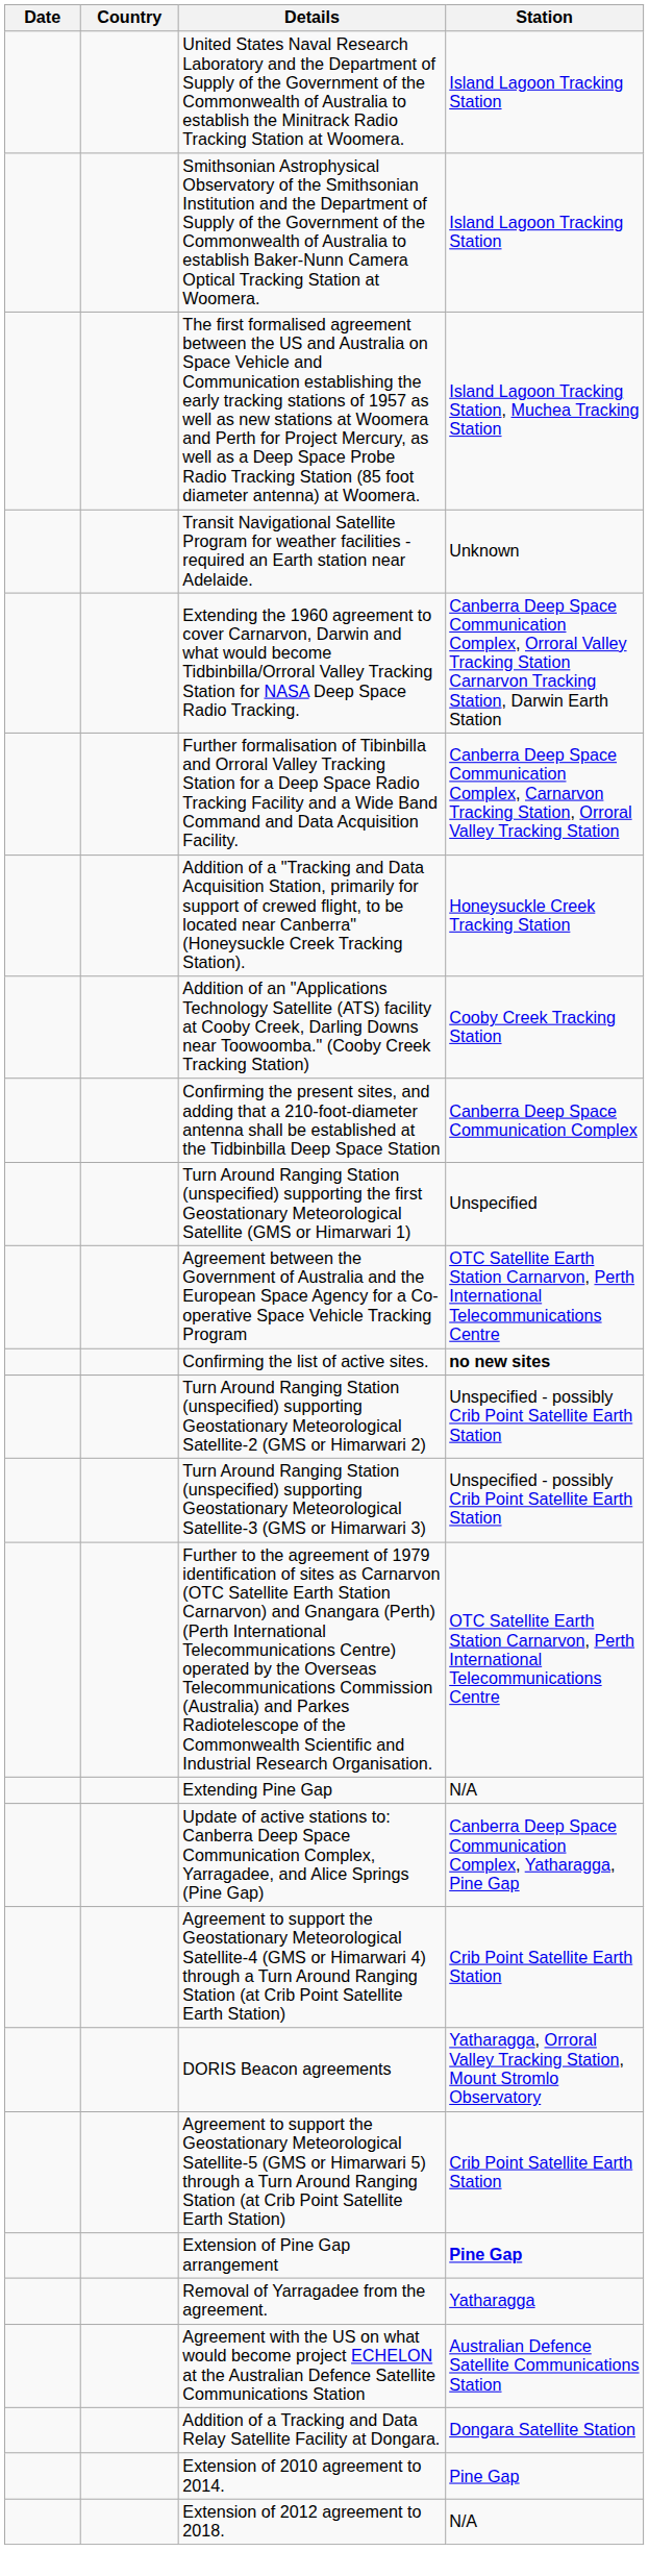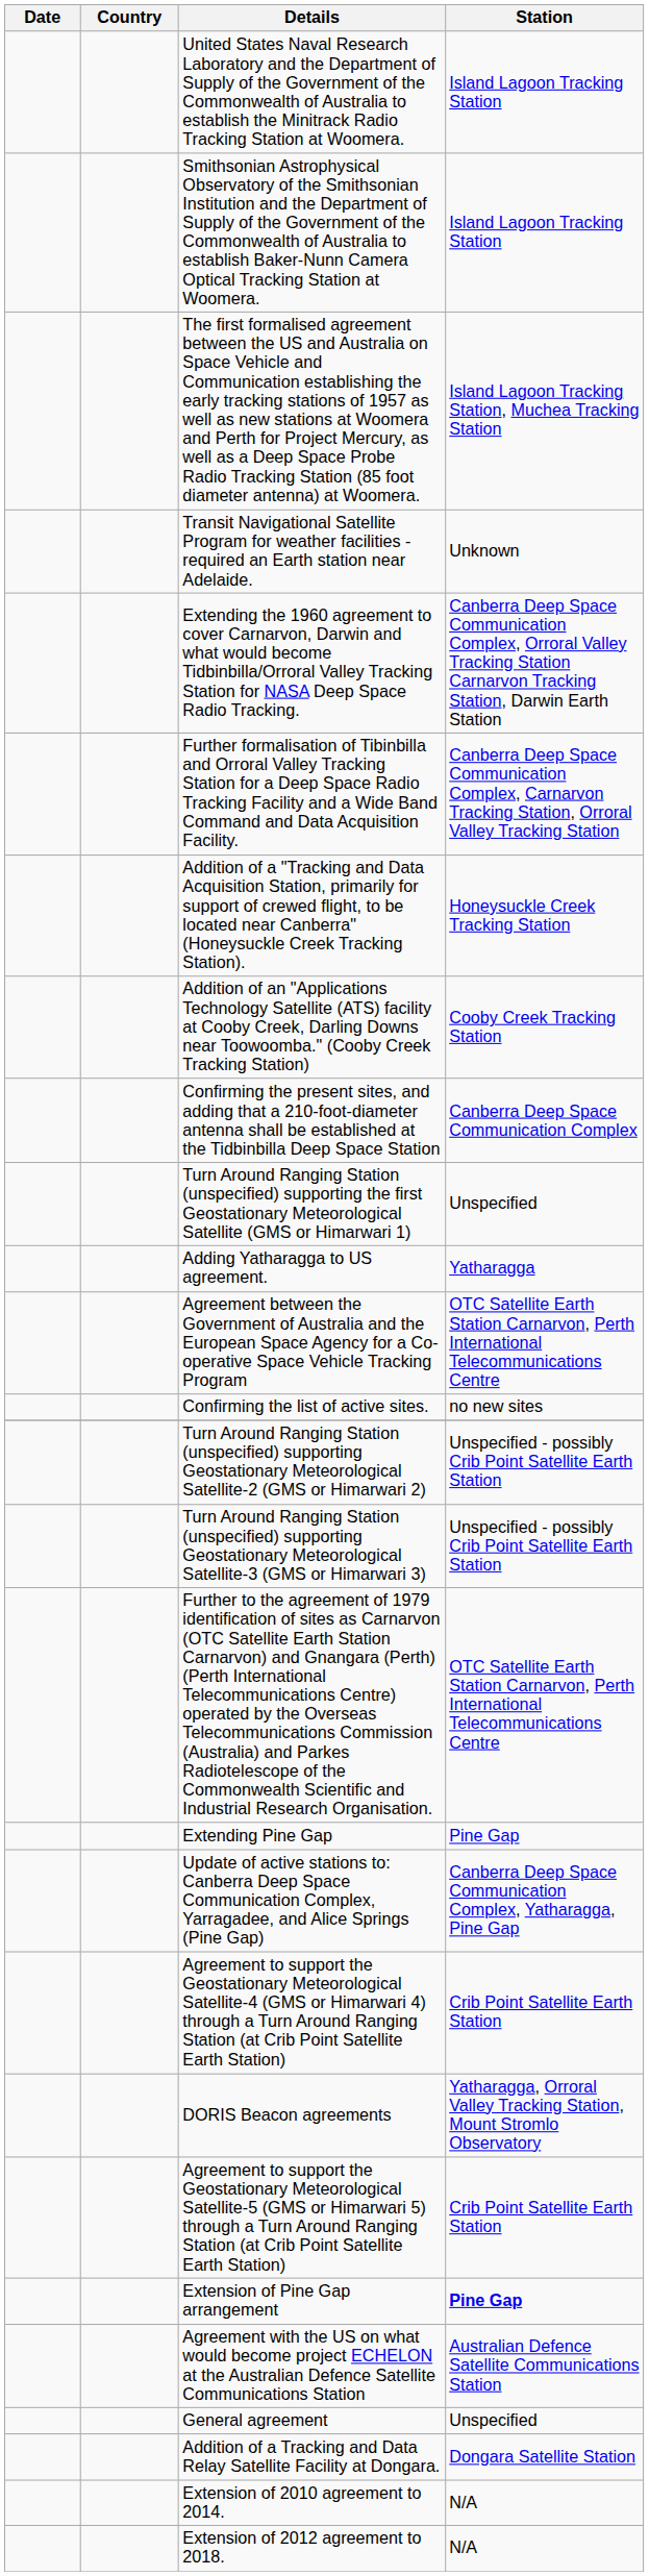+ row: Adding Yatharagga to US agreement. | Yatharagga
Confirming the list of active sites. | Station: bold -> normal
Extending Pine Gap | Station: N/A -> Pine Gap
- row: Removal of Yarragadee from the agreement. | Yatharagga
+ row: General agreement | Unspecified
Extension of 2010 agreement to 2014. | Station: Pine Gap -> N/A
